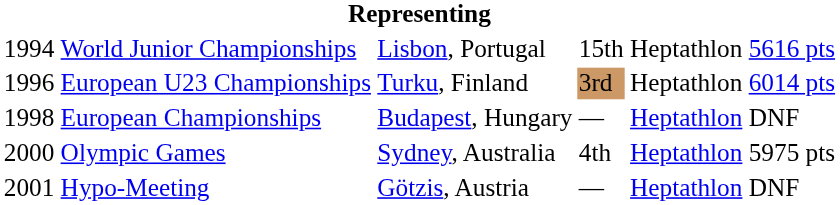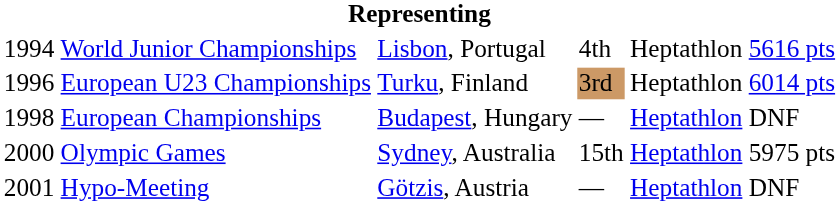World Junior Championships | column 4: 15th -> 4th
Olympic Games | column 4: 4th -> 15th
